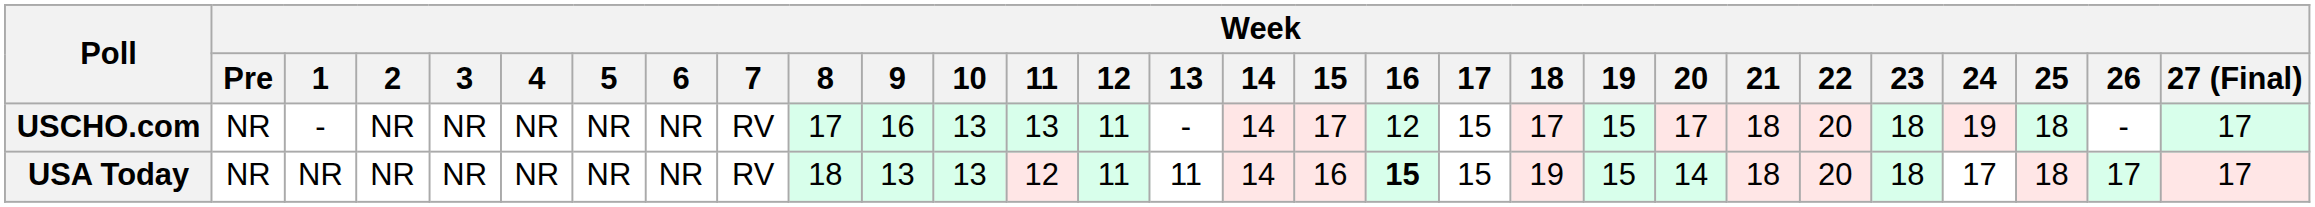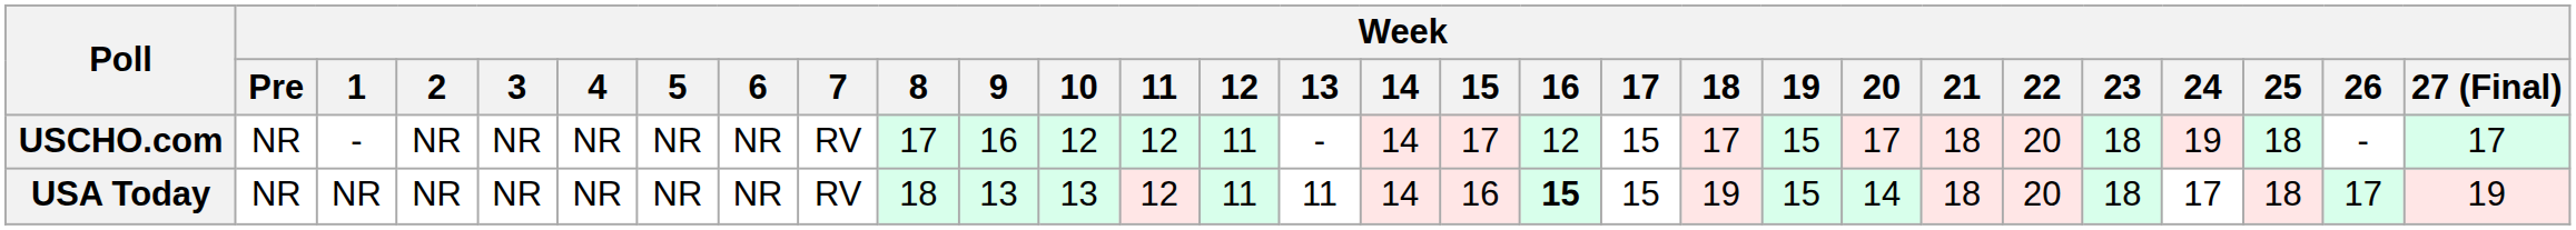USCHO.com | Week / 10: 13 -> 12
USCHO.com | Week / 11: 13 -> 12
USA Today | Week / 27 (Final): 17 -> 19
